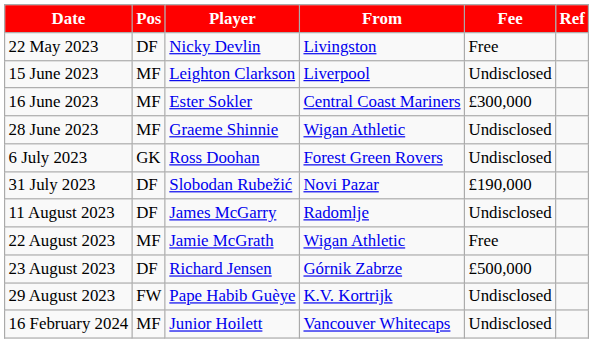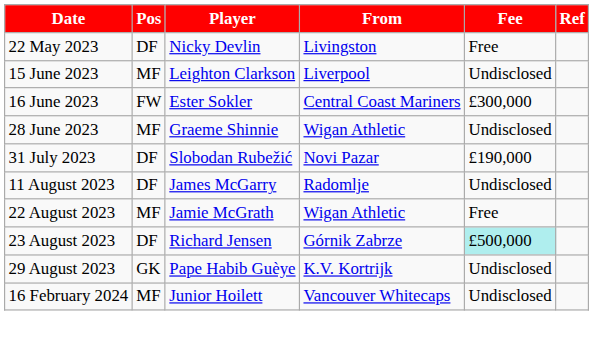16 June 2023 | Pos: MF -> FW
- row: 6 July 2023 | GK | Ross Doohan | Forest Green Rovers | Undisclosed
23 August 2023 | Fee: no background -> paleturquoise background
29 August 2023 | Pos: FW -> GK
